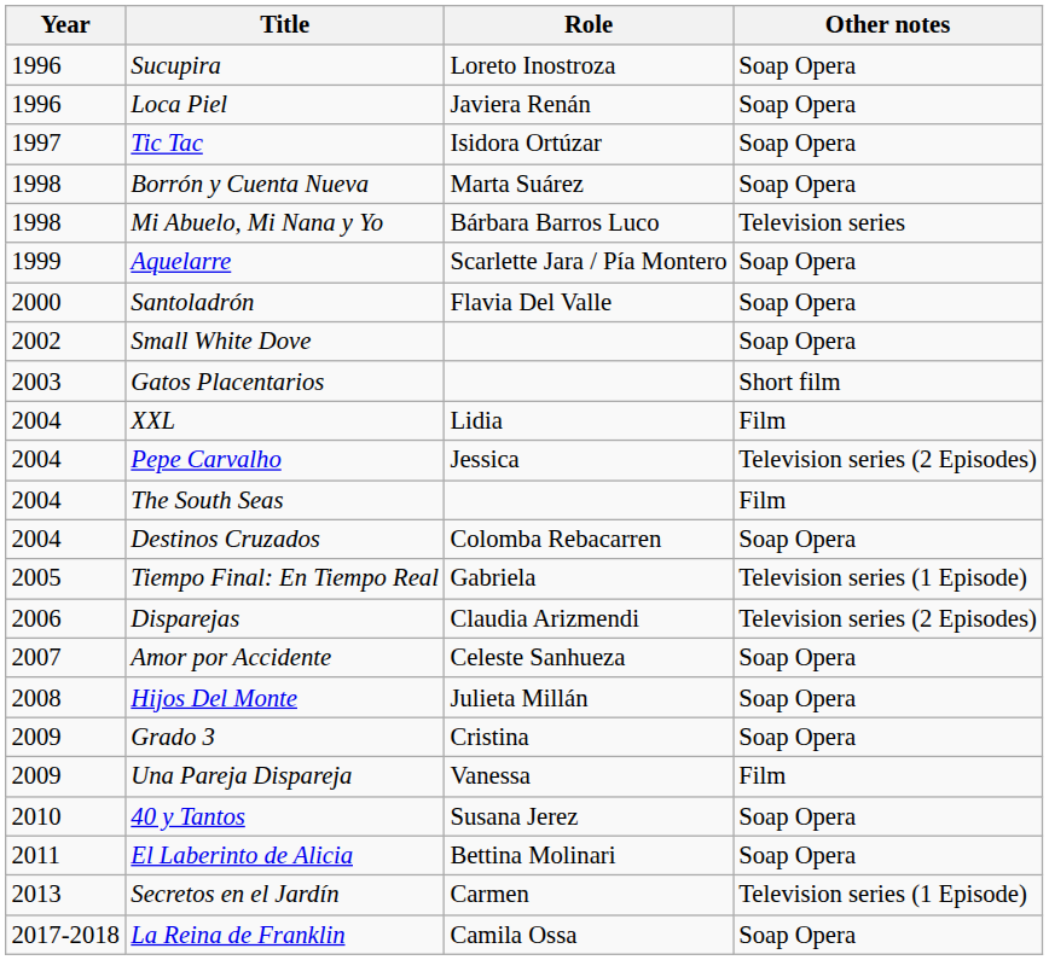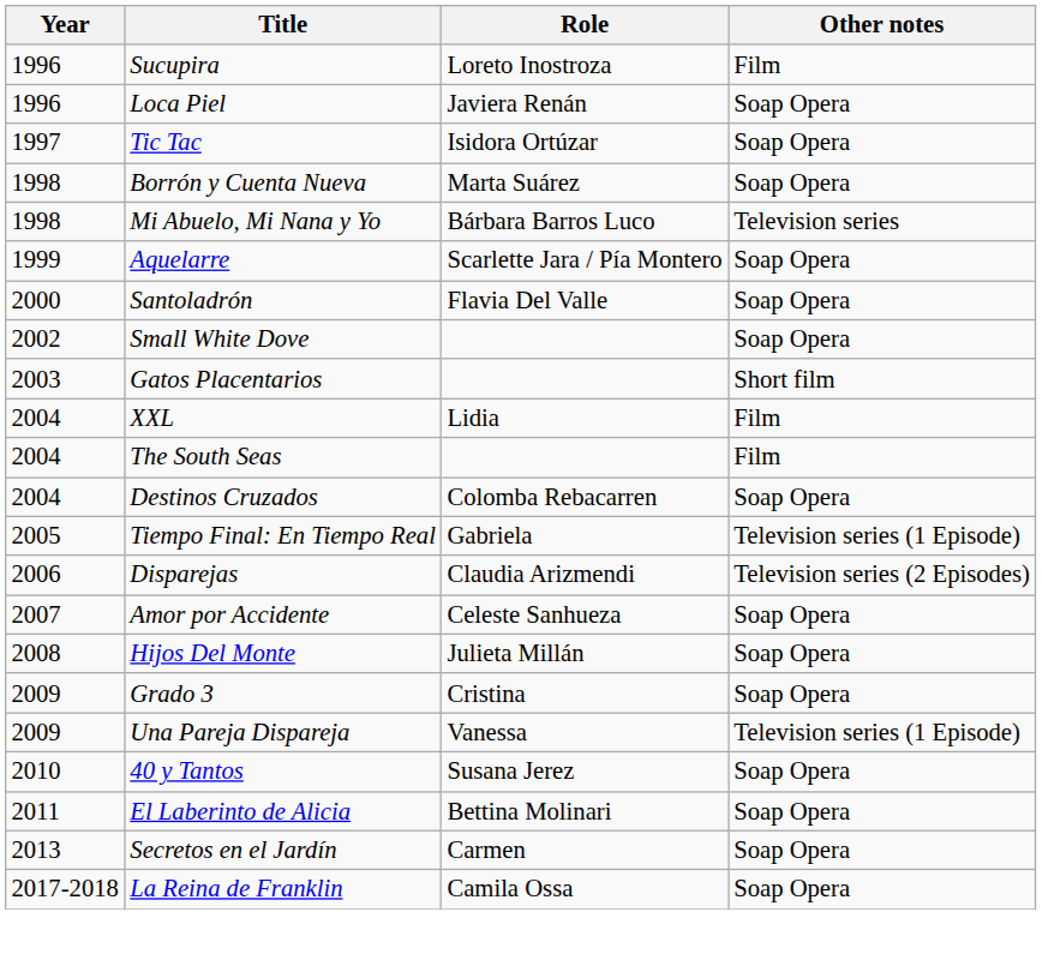Sucupira | Other notes: Soap Opera -> Film
- row: 2004 | Pepe Carvalho | Jessica | Television series (2 Episodes)
Una Pareja Dispareja | Other notes: Film -> Television series (1 Episode)
Secretos en el Jardín | Other notes: Television series (1 Episode) -> Soap Opera
